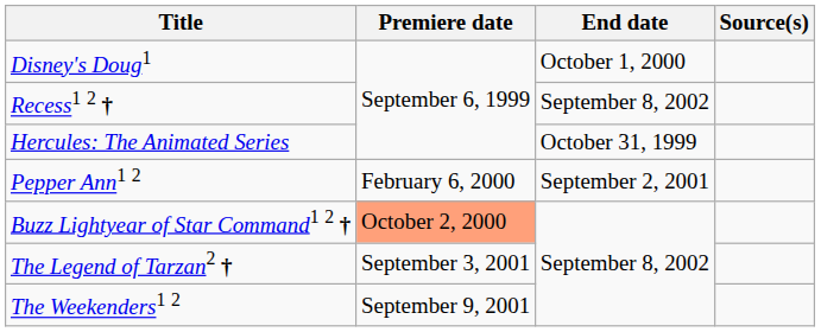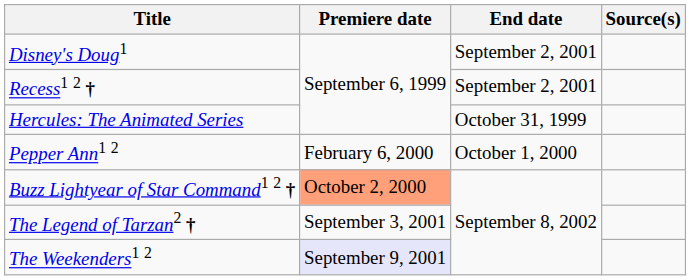Disney's Doug1 | End date: October 1, 2000 -> September 2, 2001
Recess1 2 † | End date: September 8, 2002 -> September 2, 2001
Pepper Ann1 2 | End date: September 2, 2001 -> October 1, 2000
The Weekenders1 2 | Premiere date: no background -> lavender background
